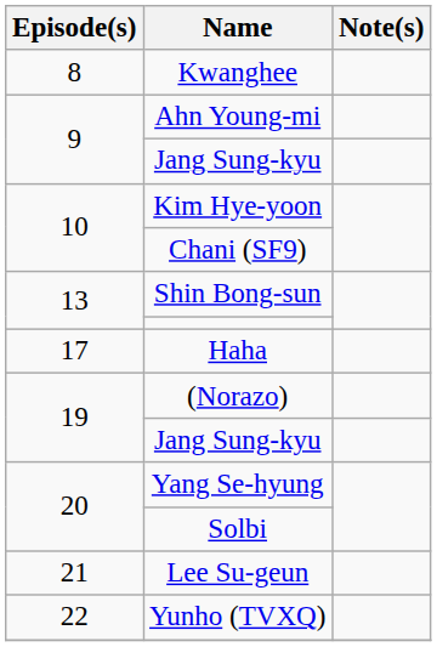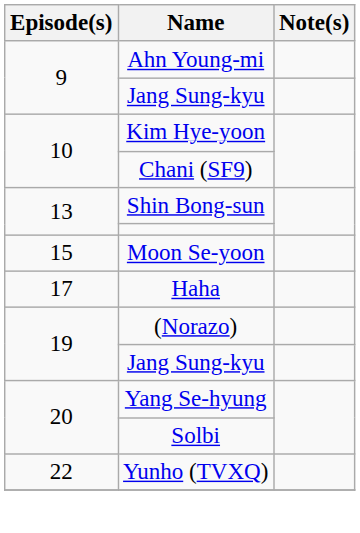- row: 8 | Kwanghee
+ row: 15 | Moon Se-yoon
- row: 21 | Lee Su-geun
